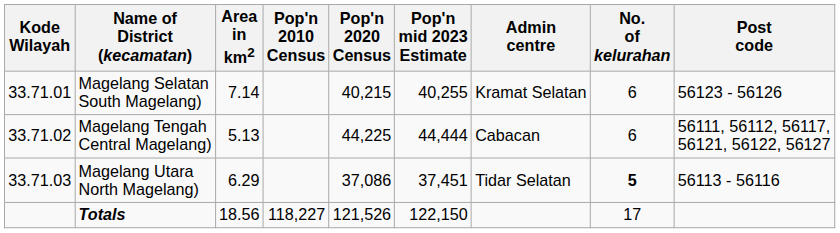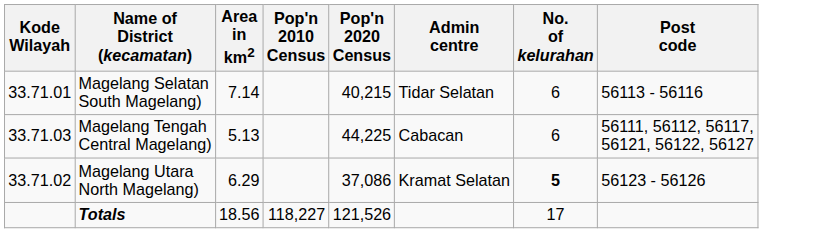- column: Pop'n mid 2023 Estimate | 40,255 | 44,444 | 37,451 | 122,150
Magelang Selatan South Magelang) | Admin centre: Kramat Selatan -> Tidar Selatan
Magelang Selatan South Magelang) | Post code: 56123 - 56126 -> 56113 - 56116
Magelang Tengah Central Magelang) | Kode Wilayah: 33.71.02 -> 33.71.03
Magelang Utara North Magelang) | Kode Wilayah: 33.71.03 -> 33.71.02
Magelang Utara North Magelang) | Admin centre: Tidar Selatan -> Kramat Selatan
Magelang Utara North Magelang) | Post code: 56113 - 56116 -> 56123 - 56126
